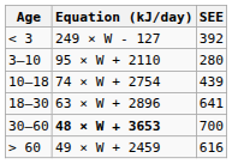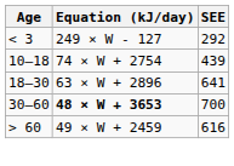< 3 | SEE: 392 -> 292
- row: 3–10 | 95 × W + 2110 | 280
